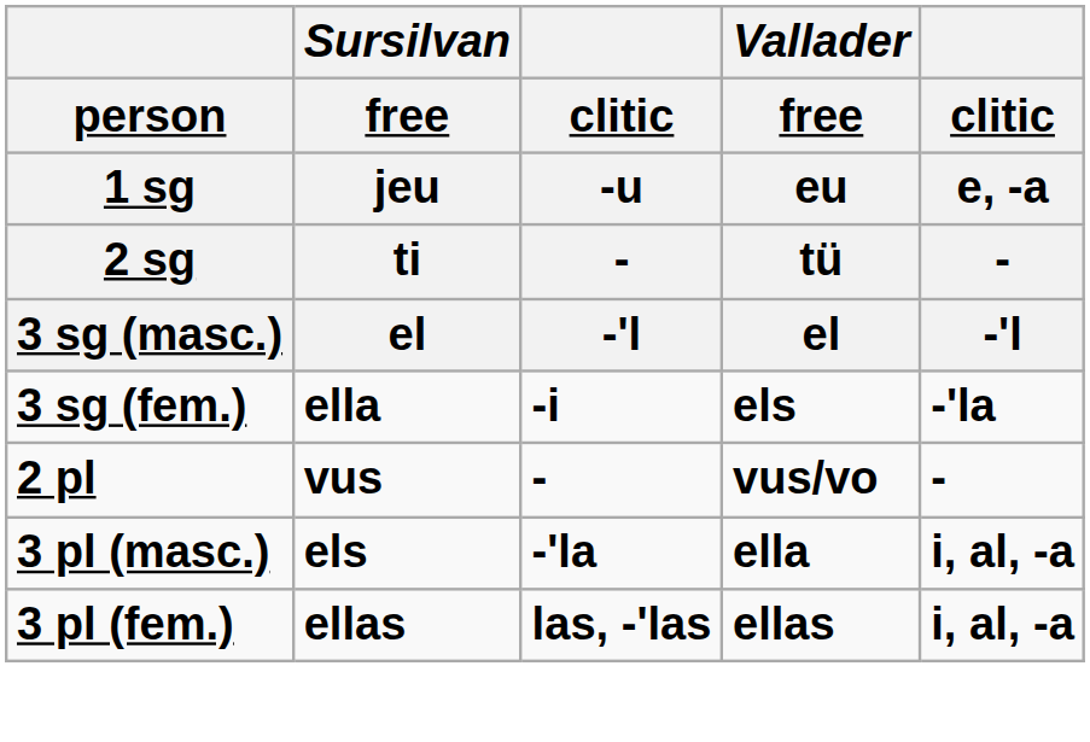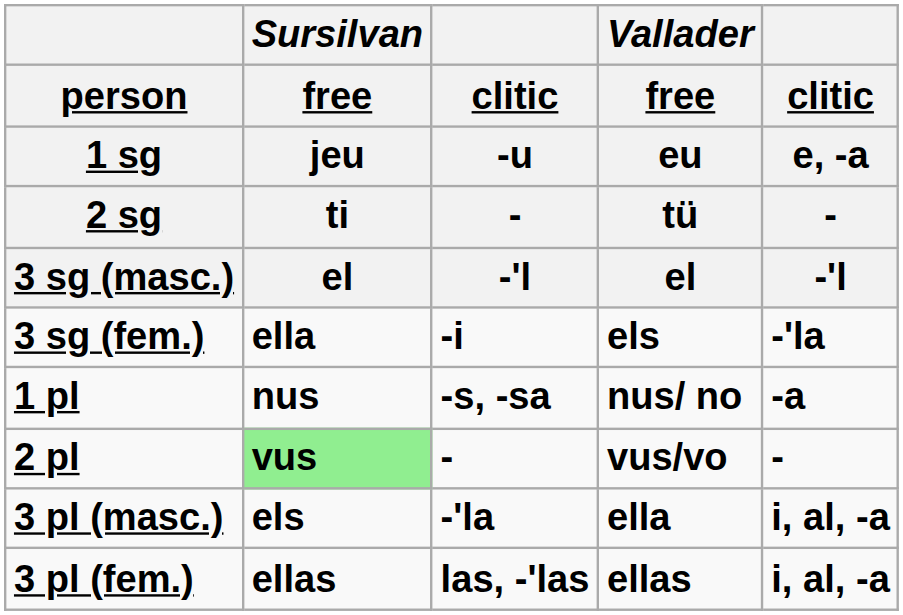+ row: 1 pl | nus | -s, -sa | nus/ no | -a
2 pl | Sursilvan / free / jeu / ti / el: no background -> lightgreen background
